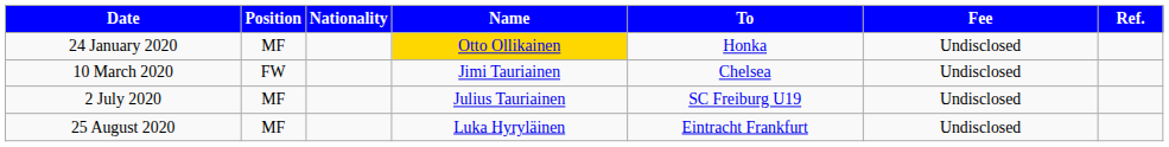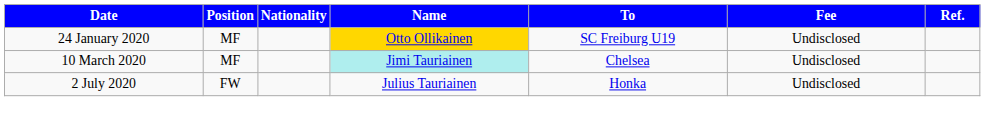24 January 2020 | To: Honka -> SC Freiburg U19
10 March 2020 | Position: FW -> MF
10 March 2020 | Name: no background -> paleturquoise background
2 July 2020 | Position: MF -> FW
2 July 2020 | To: SC Freiburg U19 -> Honka
- row: 25 August 2020 | MF | Luka Hyryläinen | Eintracht Frankfurt | Undisclosed
